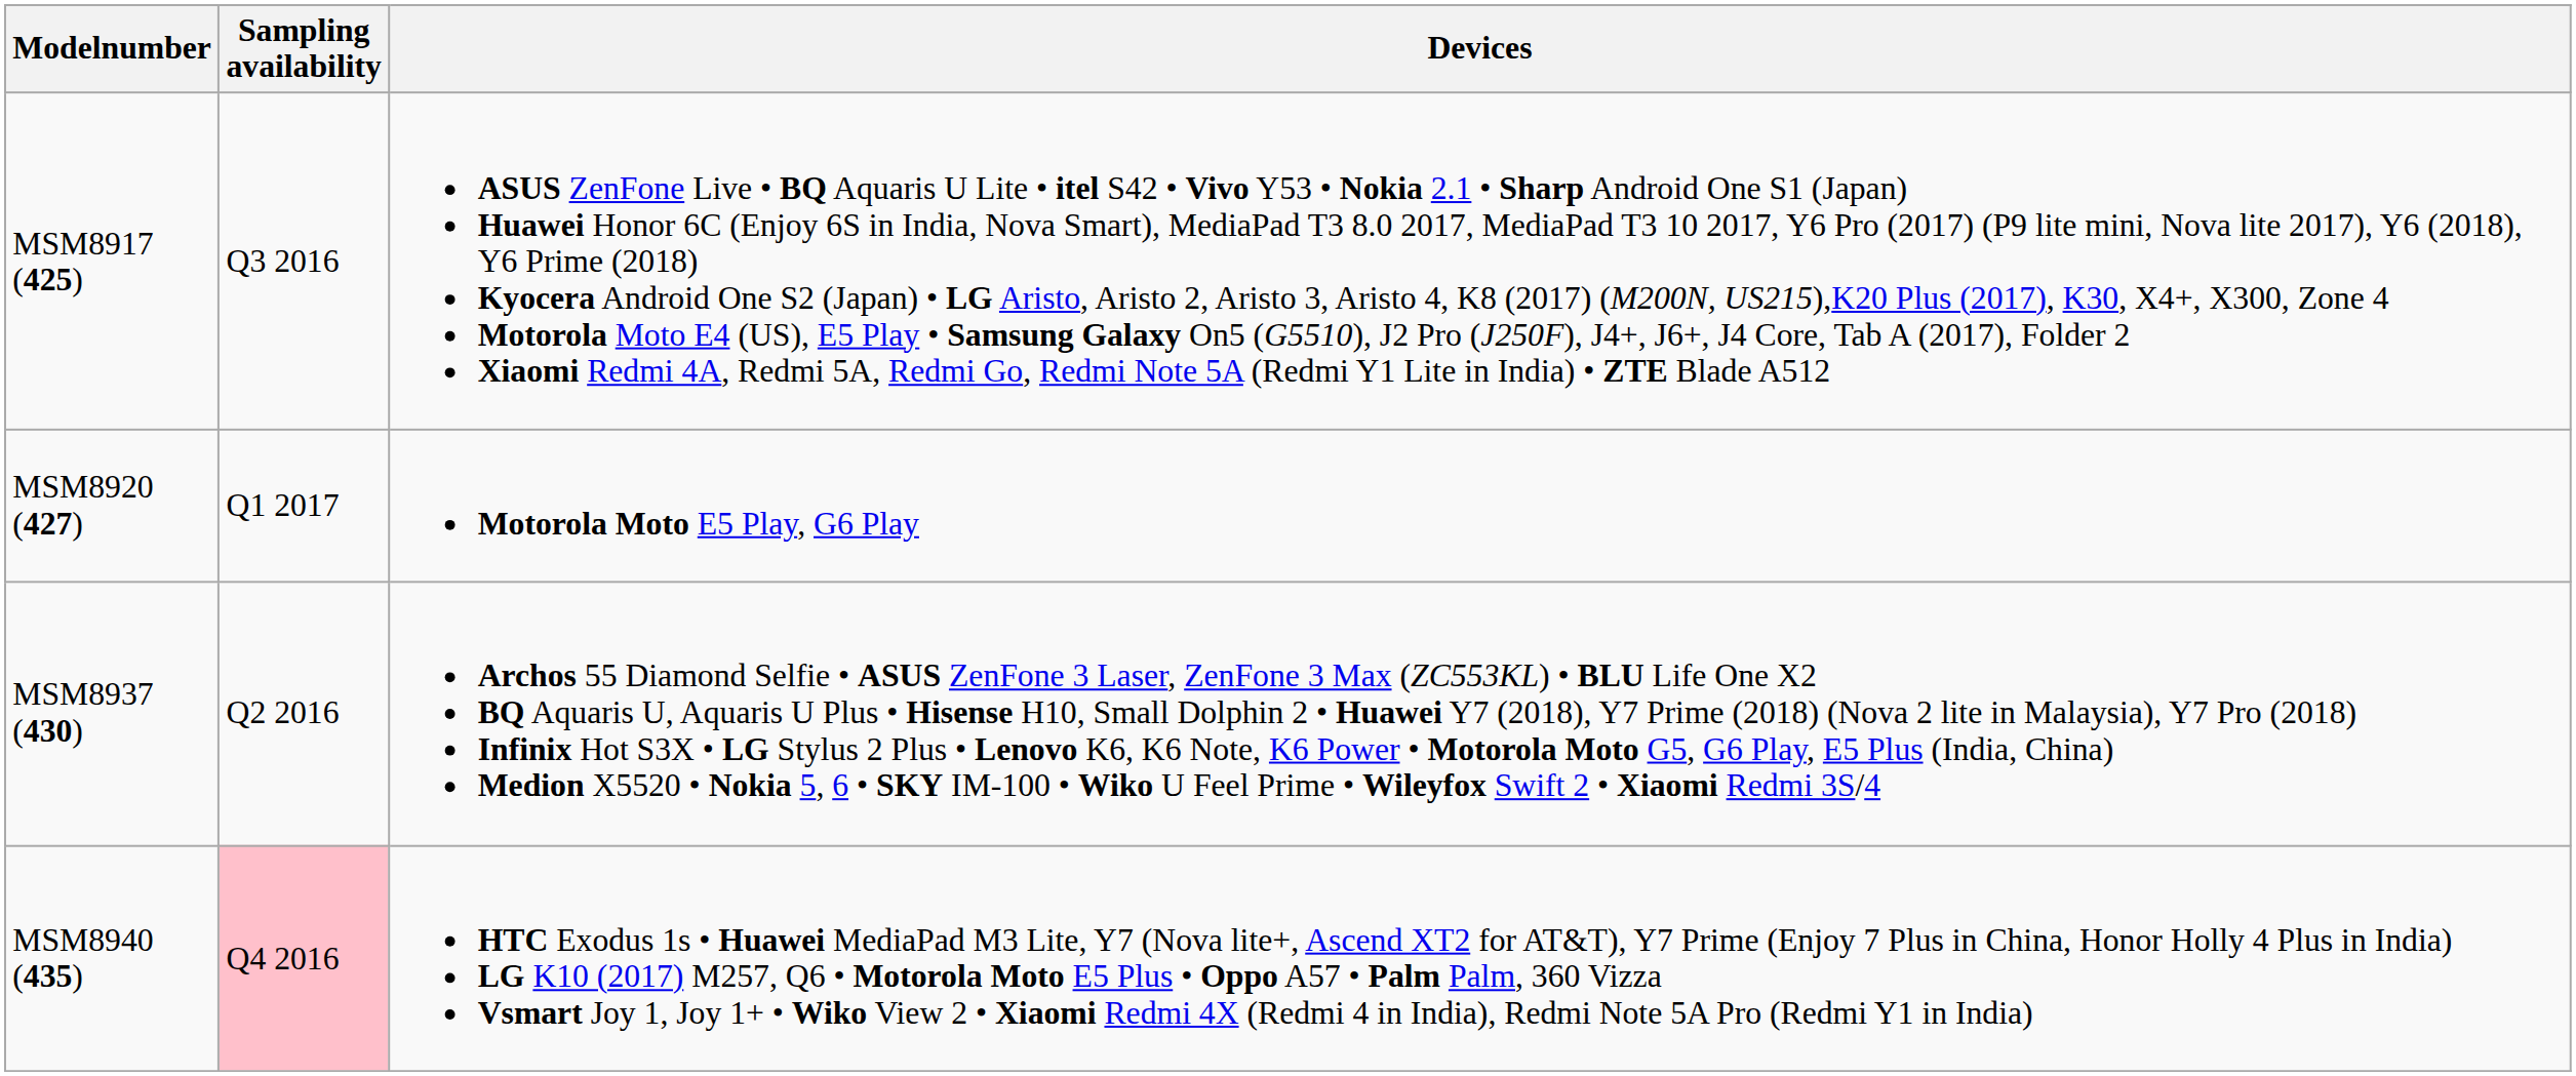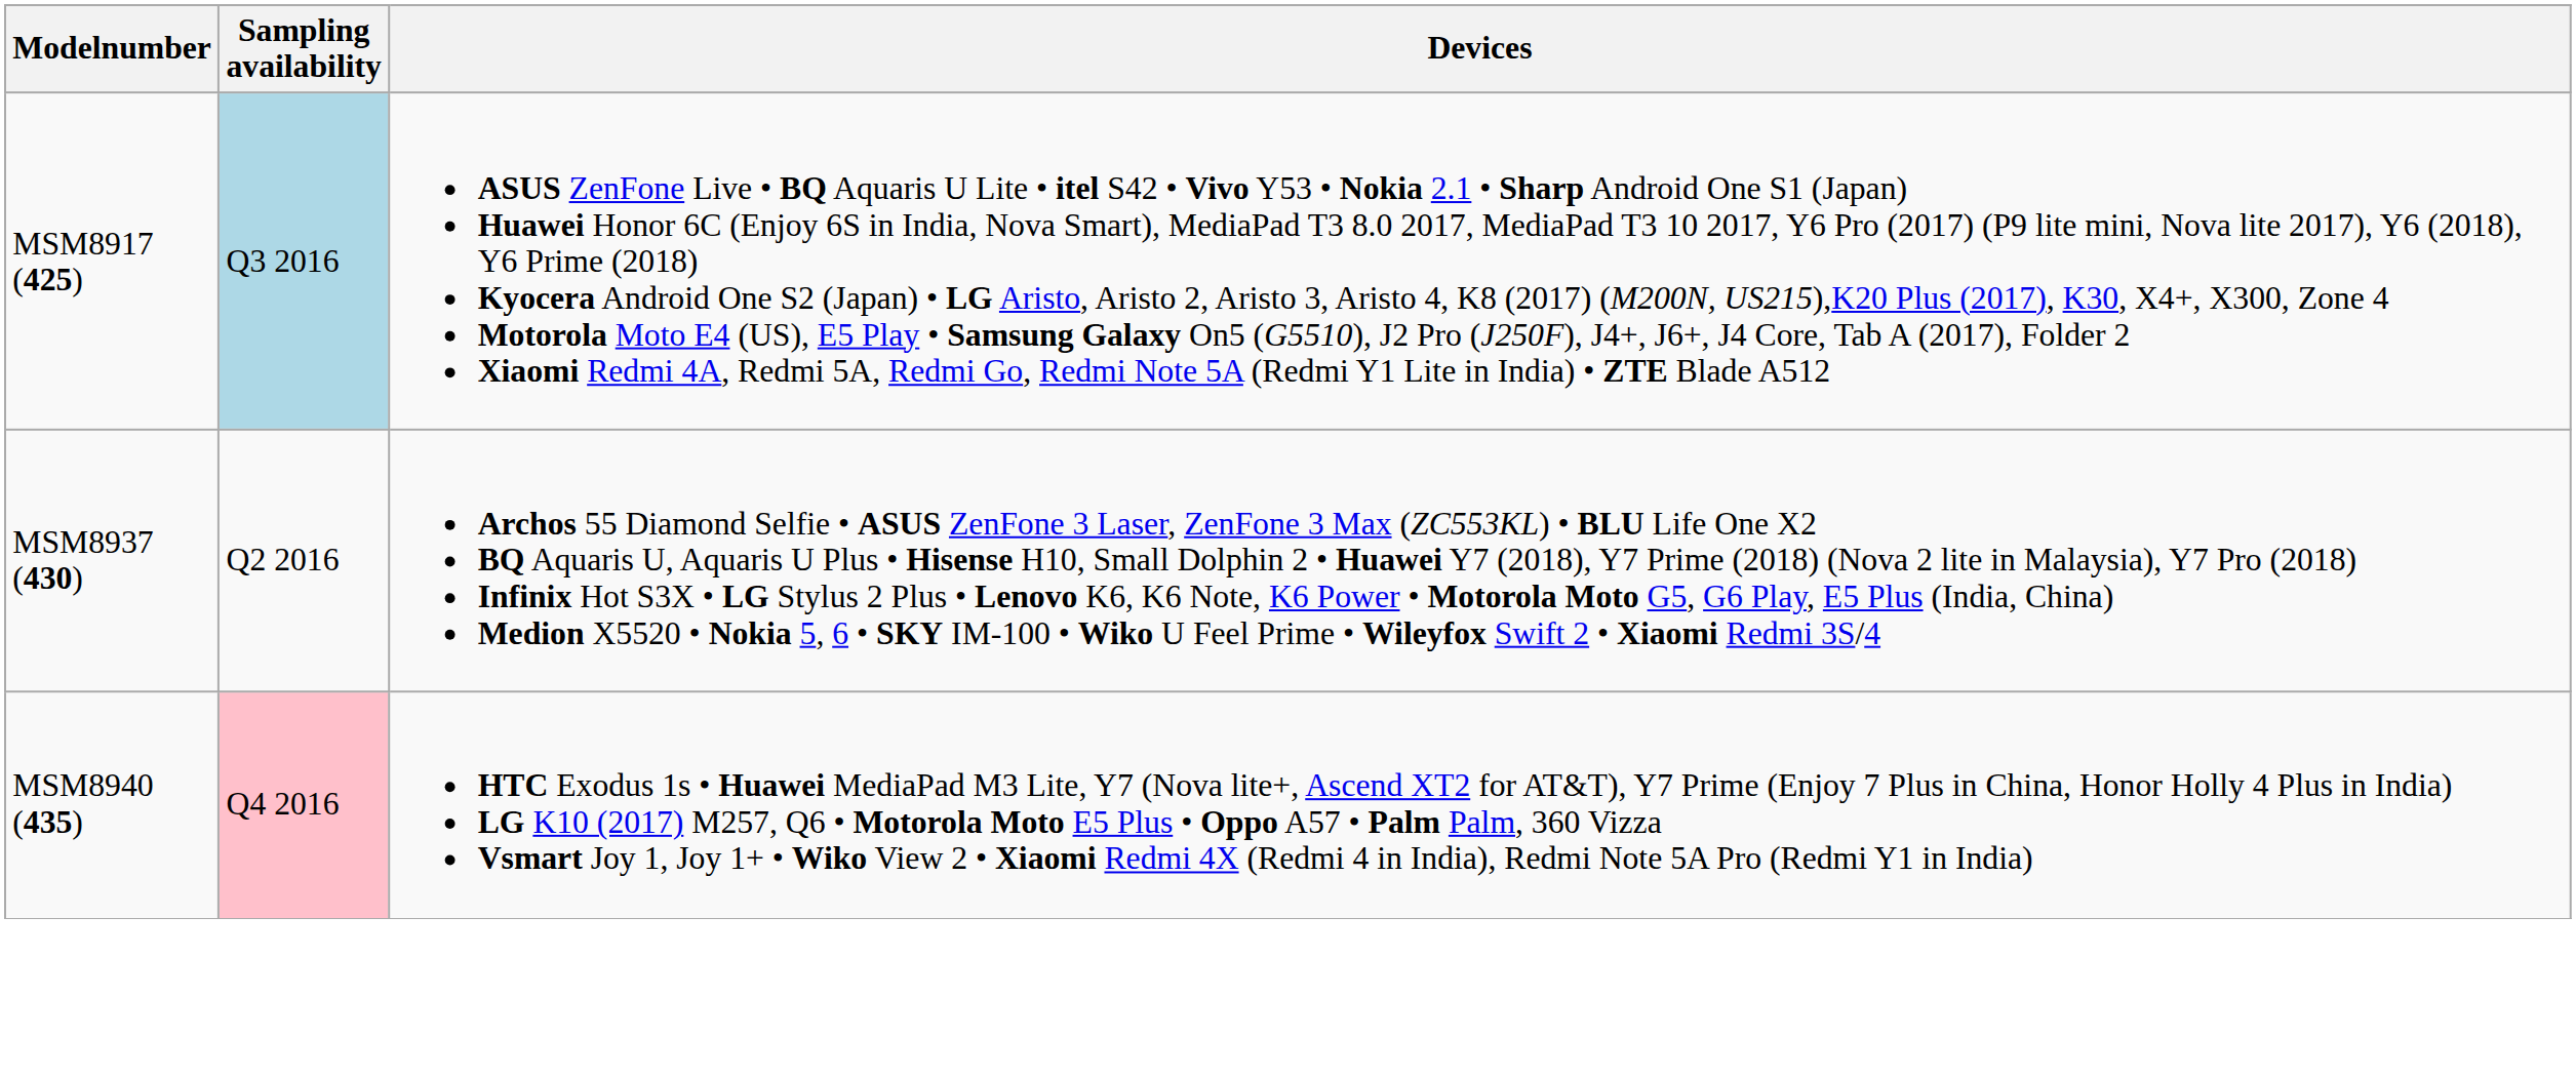MSM8917 (425) | Sampling availability: no background -> lightblue background
- row: MSM8920 (427) | Q1 2017 | Motorola Moto E5 Play, G6 Play
